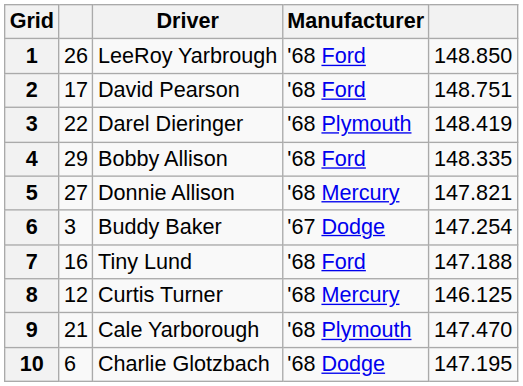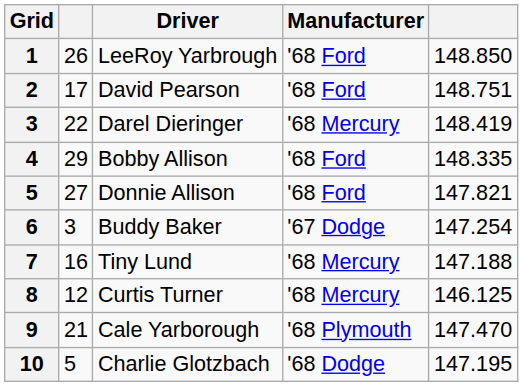Darel Dieringer | Manufacturer: '68 Plymouth -> '68 Mercury
Donnie Allison | Manufacturer: '68 Mercury -> '68 Ford
Tiny Lund | Manufacturer: '68 Ford -> '68 Mercury
Charlie Glotzbach | column 2: 6 -> 5
